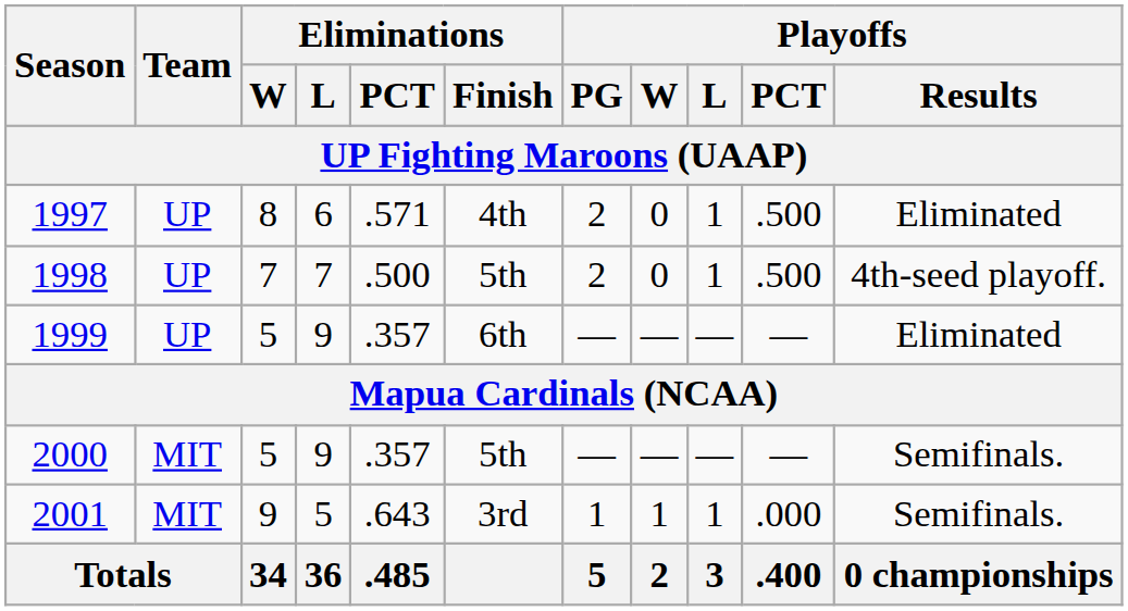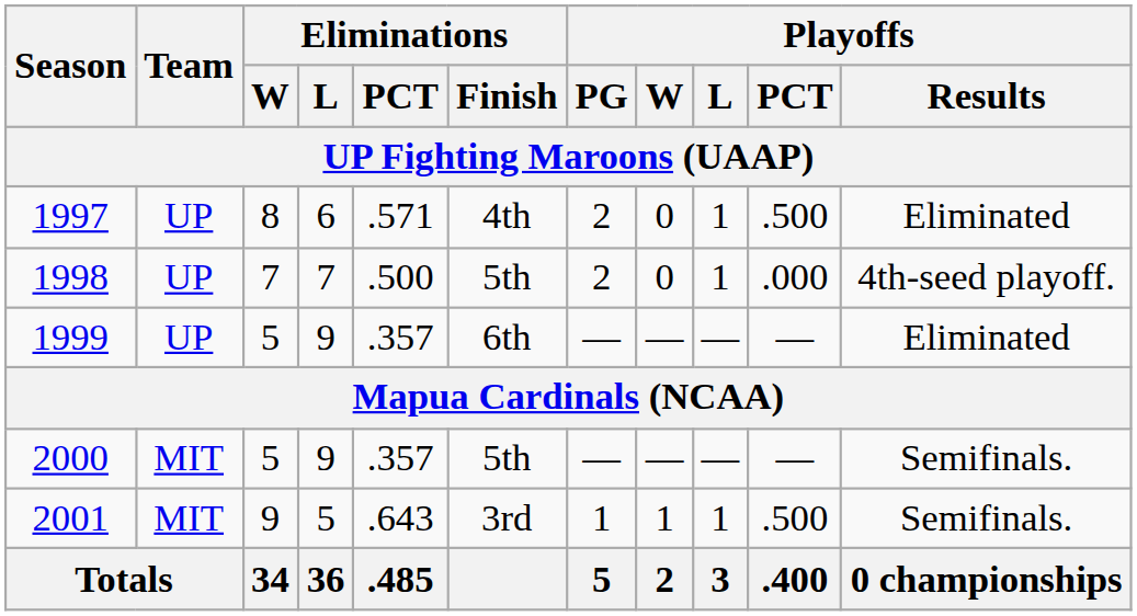1998 | Playoffs / PCT: .500 -> .000
2001 | Playoffs / PCT: .000 -> .500
